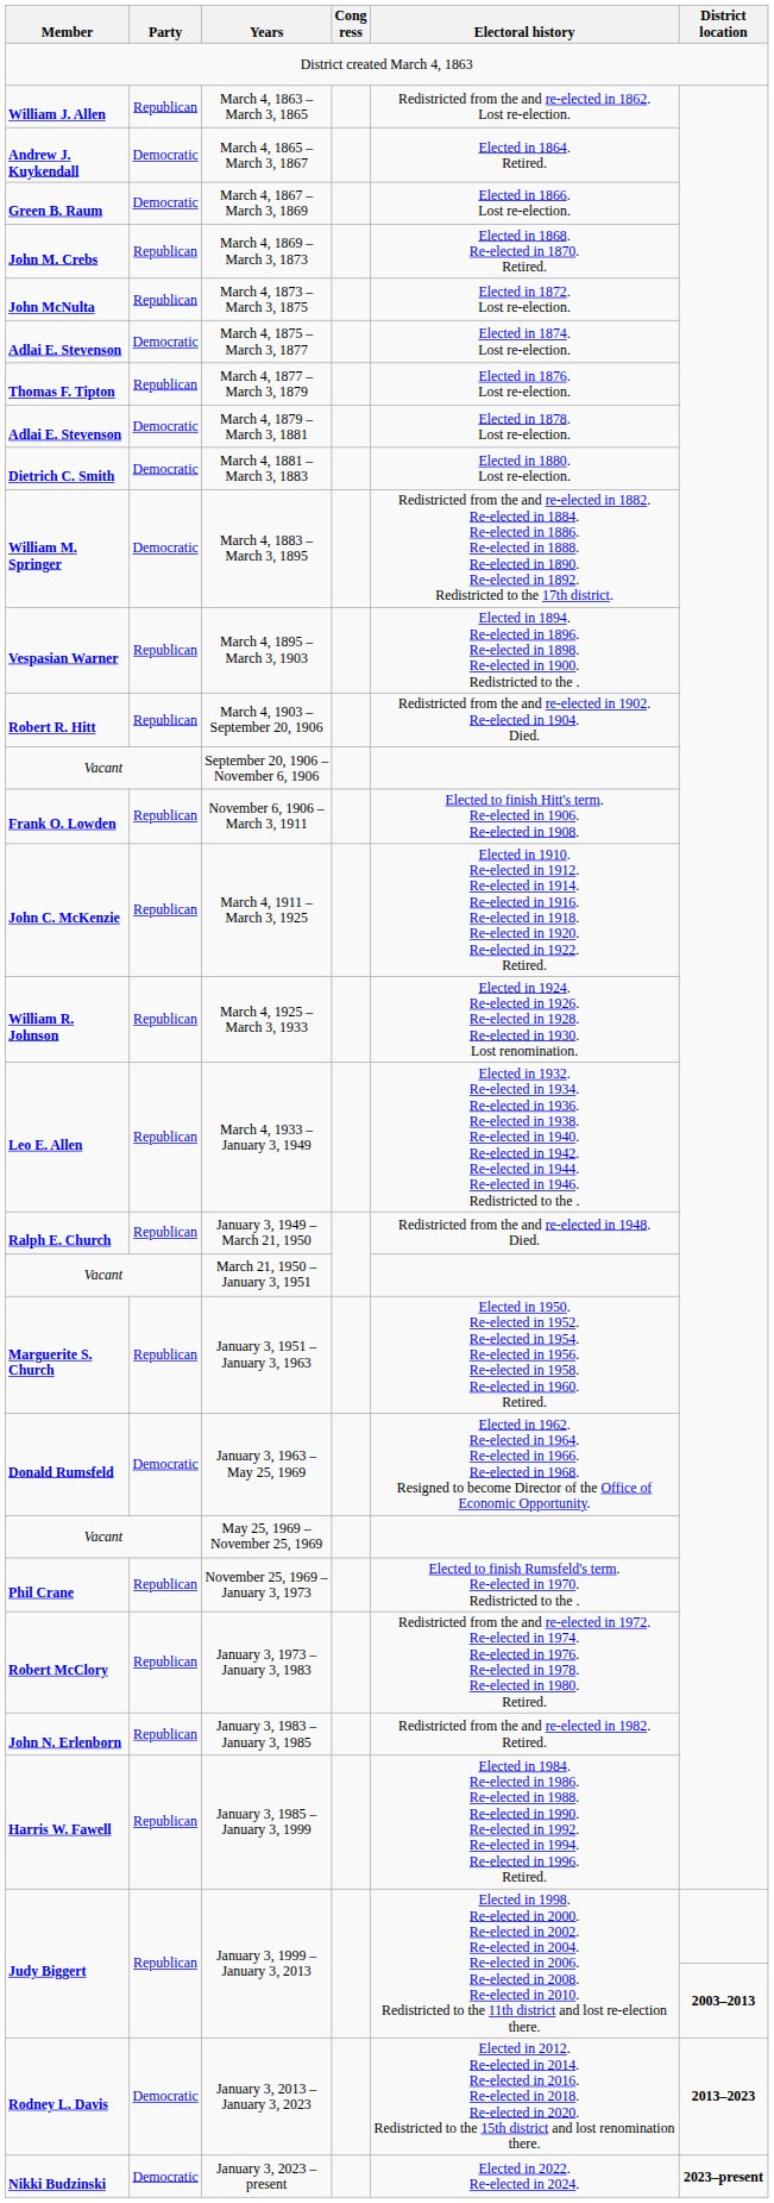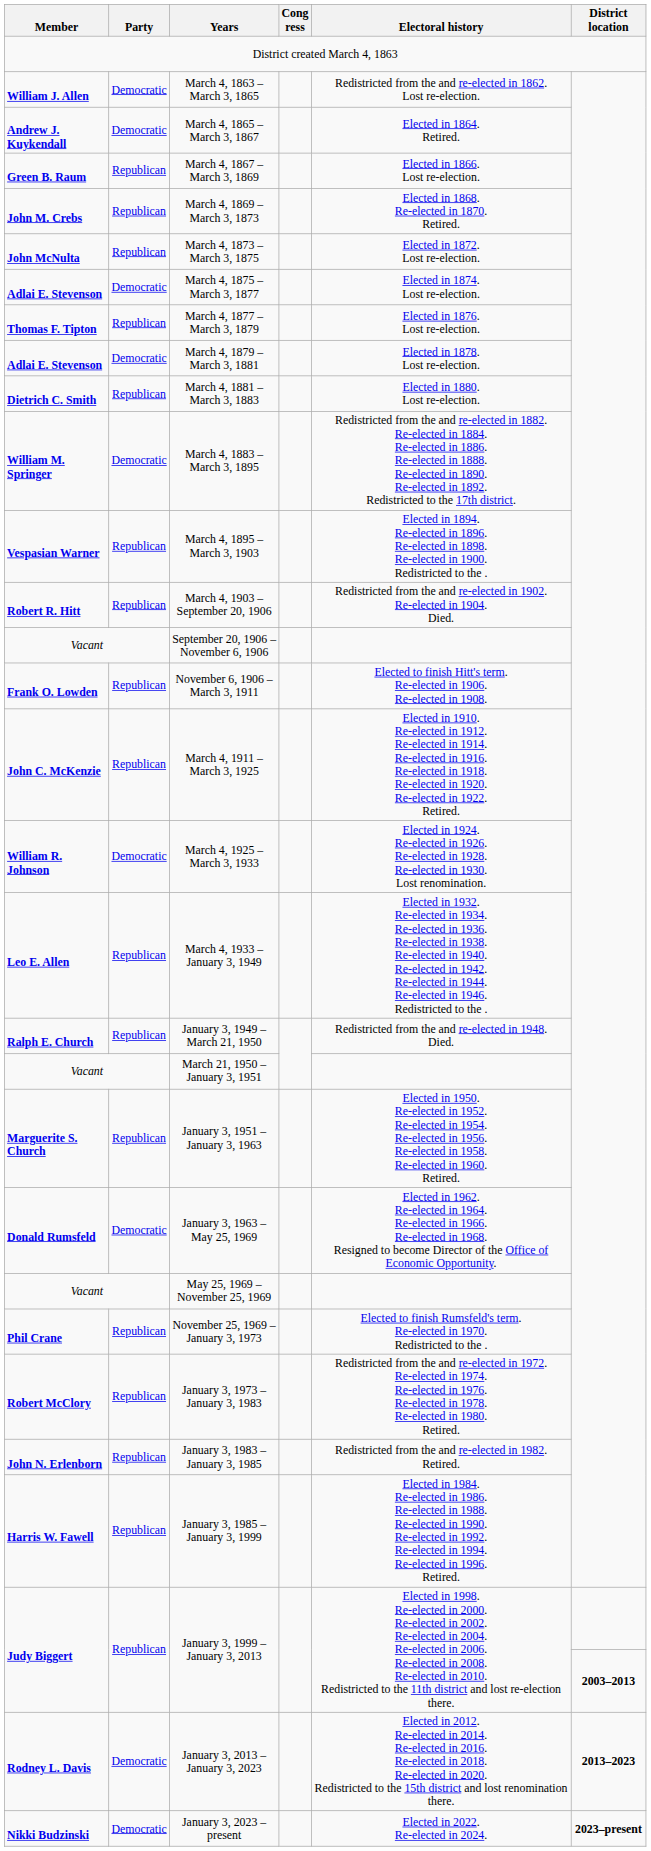March 4, 1863 – March 3, 1865 | Party: Republican -> Democratic
March 4, 1867 – March 3, 1869 | Party: Democratic -> Republican
March 4, 1881 – March 3, 1883 | Party: Democratic -> Republican
March 4, 1925 – March 3, 1933 | Party: Republican -> Democratic
